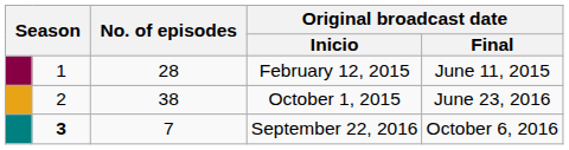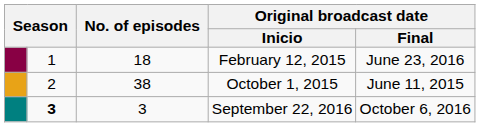February 12, 2015 | No. of episodes: 28 -> 18
February 12, 2015 | Original broadcast date / Final: June 11, 2015 -> June 23, 2016
October 1, 2015 | Original broadcast date / Final: June 23, 2016 -> June 11, 2015
September 22, 2016 | No. of episodes: 7 -> 3
